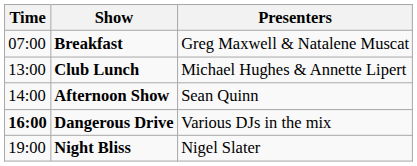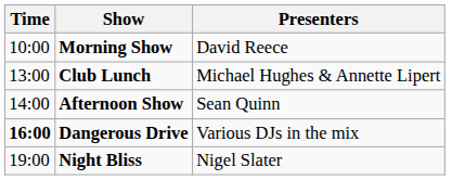- row: 07:00 | Breakfast | Greg Maxwell & Natalene Muscat
+ row: 10:00 | Morning Show | David Reece
